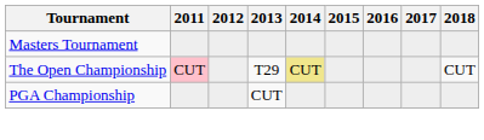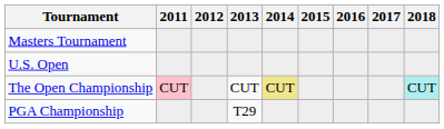+ row: U.S. Open
The Open Championship | 2013: T29 -> CUT
The Open Championship | 2018: no background -> paleturquoise background
PGA Championship | 2013: CUT -> T29
